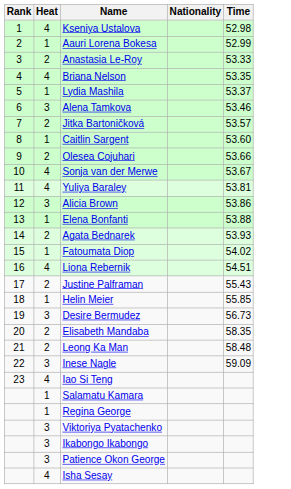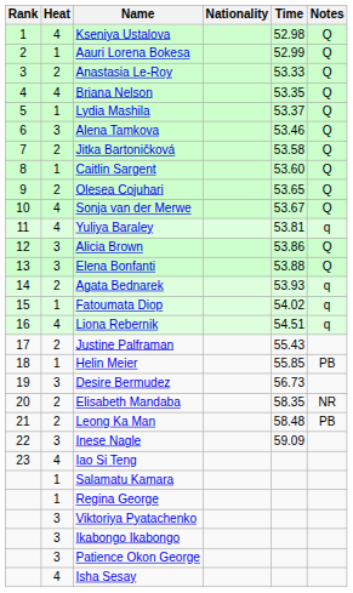+ column: Notes | Q | Q | Q | Q | Q | Q | Q | Q | Q | Q | q | Q | Q | q | q | q | PB | NR | PB
Jitka Bartoničková | Time: 53.57 -> 53.58
Olesea Cojuhari | Time: 53.66 -> 53.65
Elena Bonfanti | Heat: 1 -> 3
